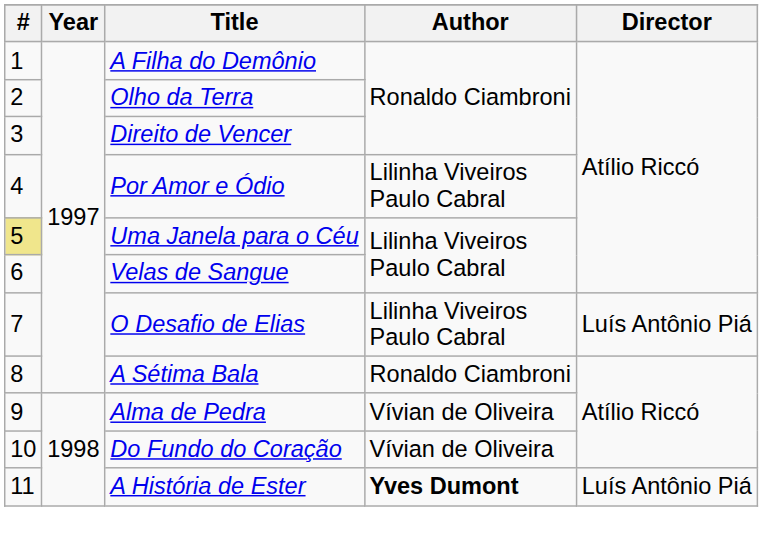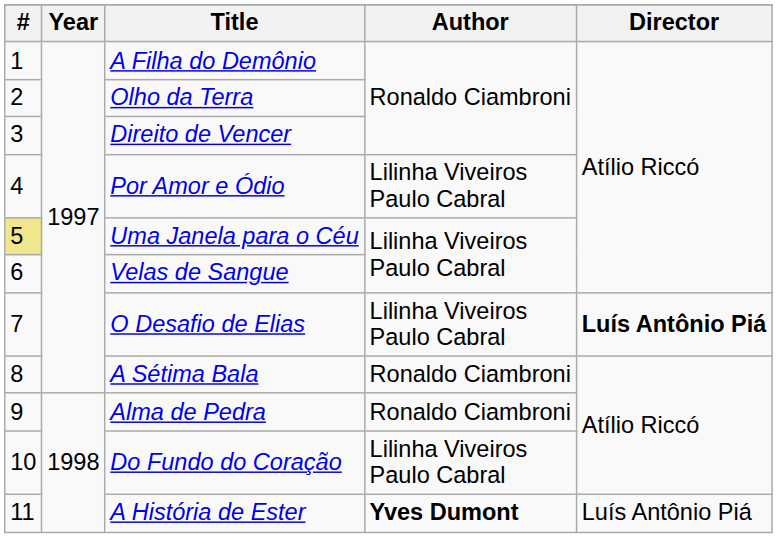O Desafio de Elias | Director: normal -> bold
Alma de Pedra | Author: Vívian de Oliveira -> Ronaldo Ciambroni
Do Fundo do Coração | Author: Vívian de Oliveira -> Lilinha Viveiros Paulo Cabral
